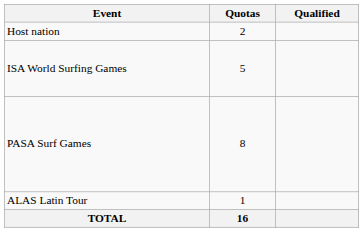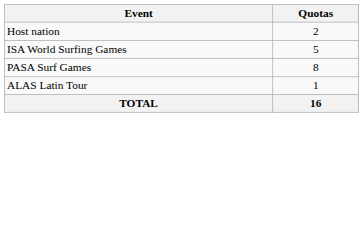- column: Qualified
